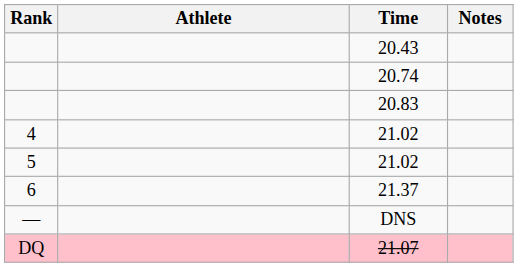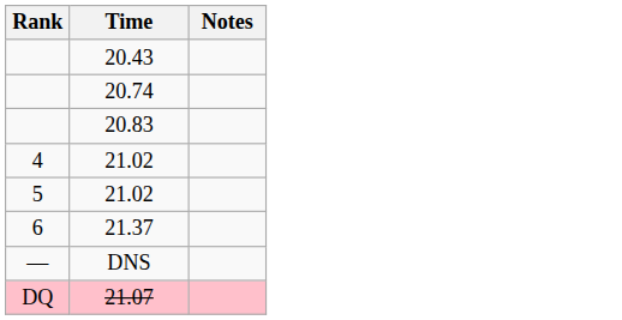- column: Athlete
